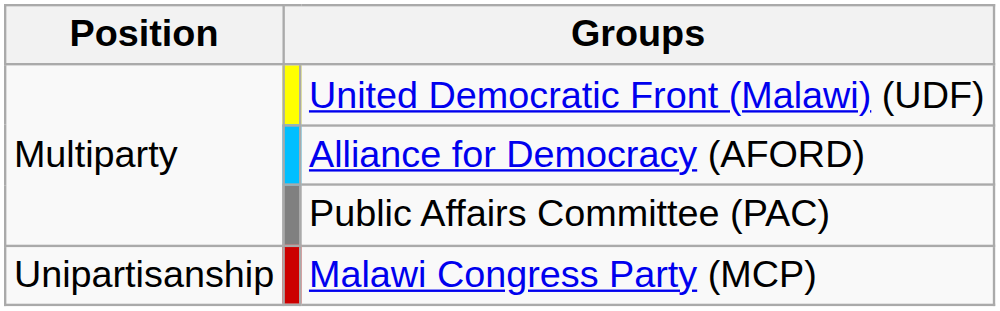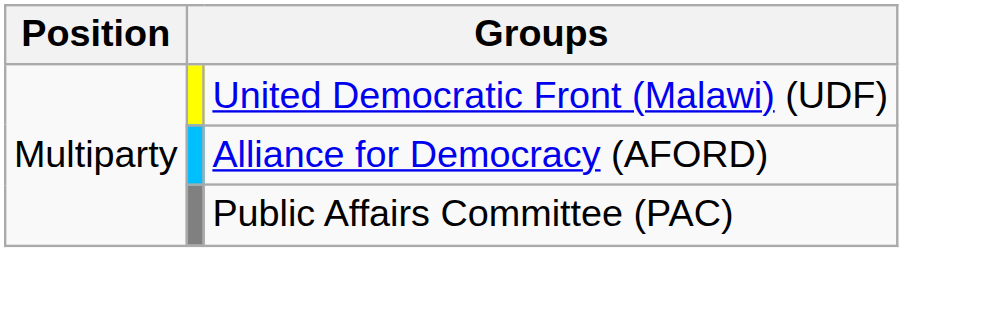- row: Unipartisanship | Malawi Congress Party (MCP)
